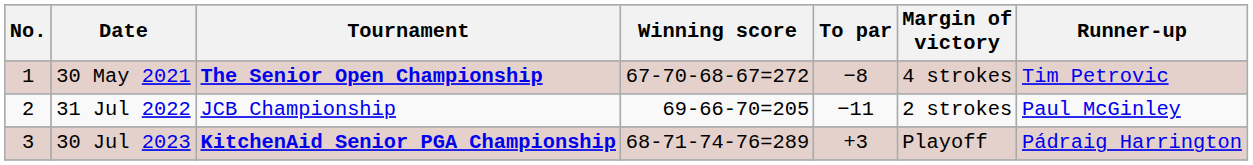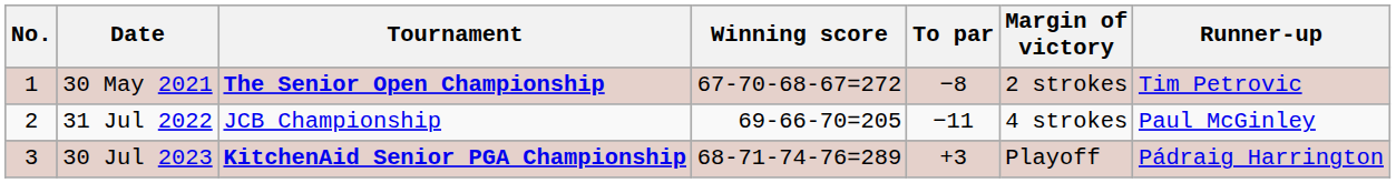30 May 2021 | Margin of victory: 4 strokes -> 2 strokes
31 Jul 2022 | Margin of victory: 2 strokes -> 4 strokes
